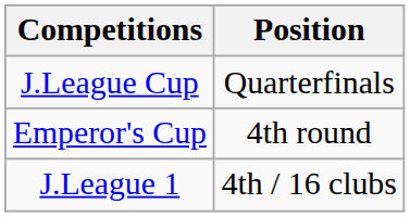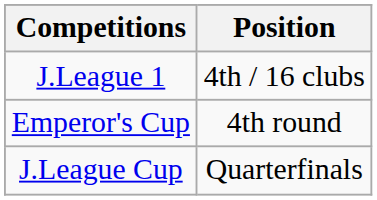rows swapped: J.League 1 <-> J.League Cup
